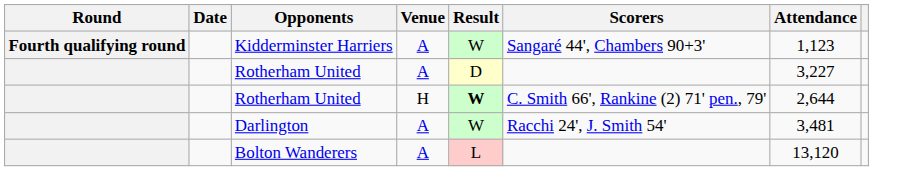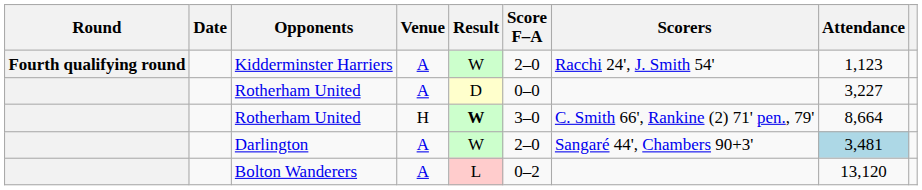+ column: Score F–A | 2–0 | 0–0 | 3–0 | 2–0 | 0–2
Kidderminster Harriers | Scorers: Sangaré 44', Chambers 90+3' -> Racchi 24', J. Smith 54'
Rotherham United / H | Attendance: 2,644 -> 8,664
Darlington | Scorers: Racchi 24', J. Smith 54' -> Sangaré 44', Chambers 90+3'
Darlington | Attendance: no background -> lightblue background
